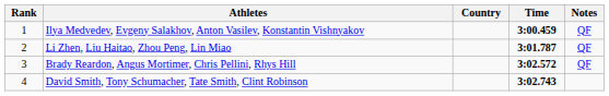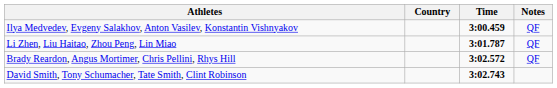- column: Rank | 1 | 2 | 3 | 4
